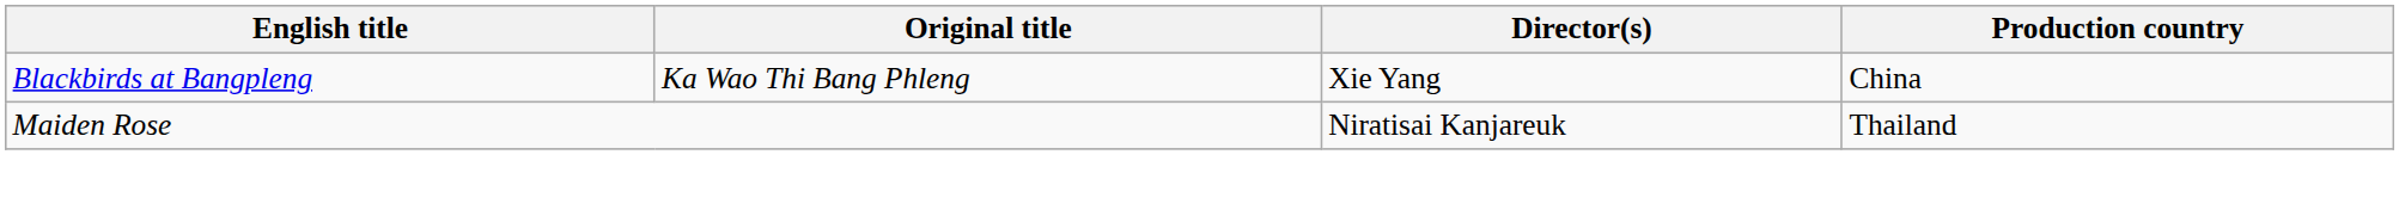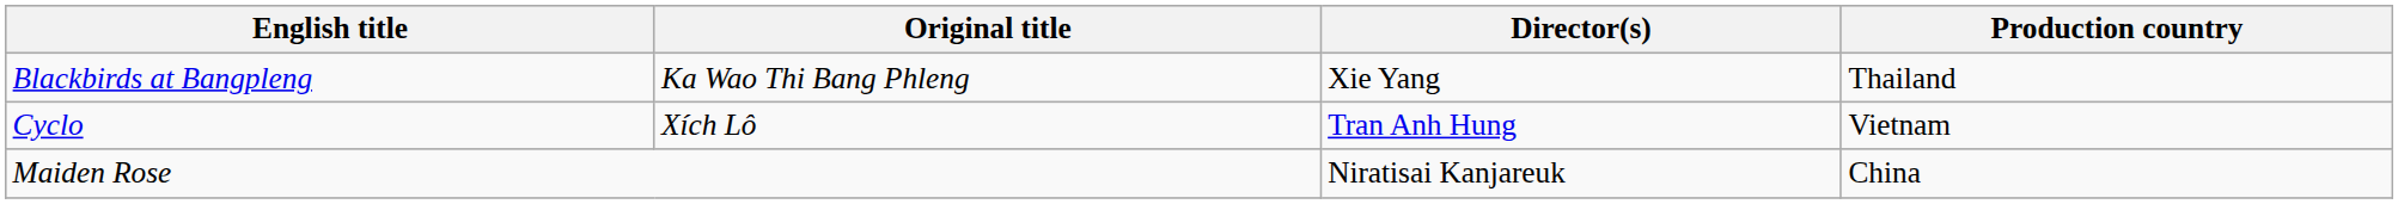Blackbirds at Bangpleng | Production country: China -> Thailand
+ row: Cyclo | Xích Lô | Tran Anh Hung | Vietnam
Maiden Rose | Production country: Thailand -> China
